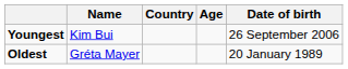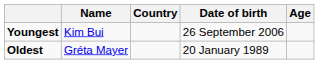columns swapped: Date of birth <-> Age
